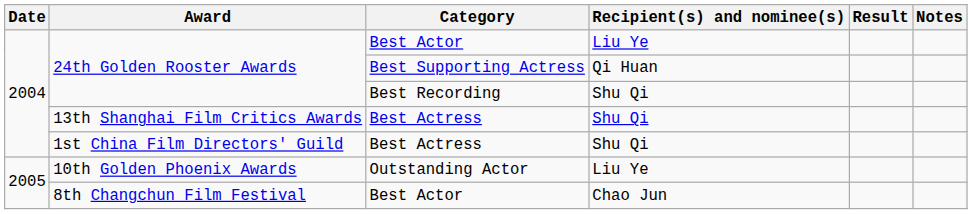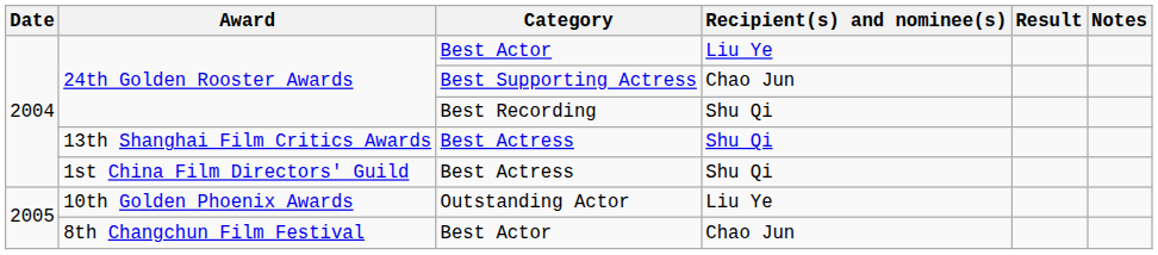24th Golden Rooster Awards / Best Supporting Actress | Recipient(s) and nominee(s): Qi Huan -> Chao Jun
